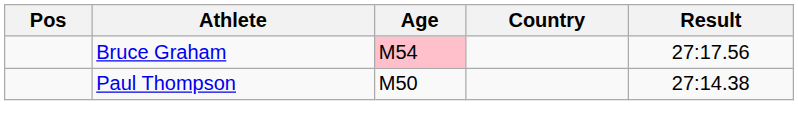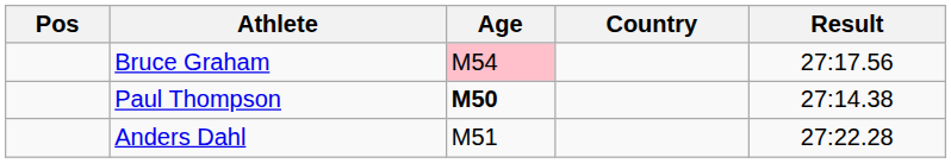Paul Thompson | Age: normal -> bold
+ row: Anders Dahl | M51 | 27:22.28
